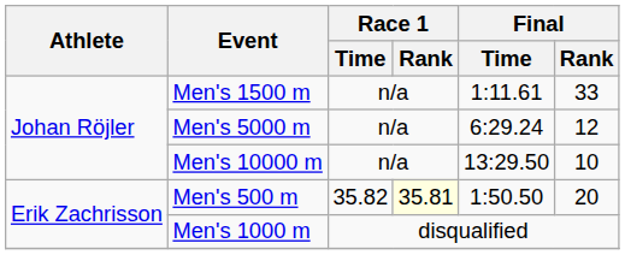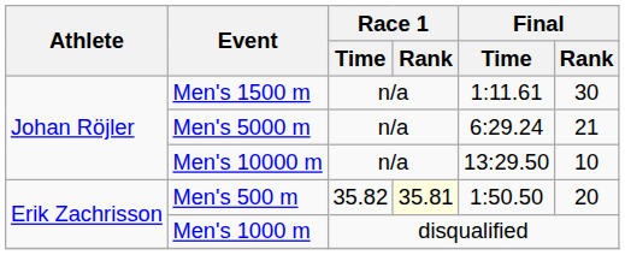Men's 1500 m | Final / Rank: 33 -> 30
Men's 5000 m | Final / Rank: 12 -> 21
